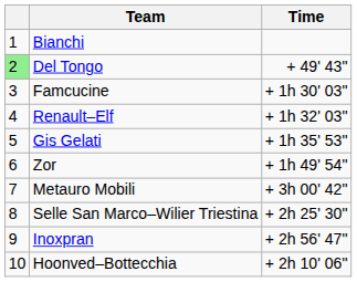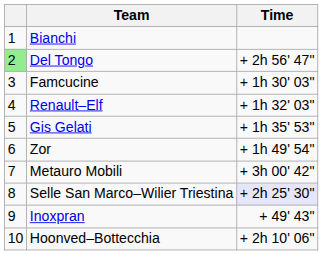Del Tongo | Time: + 49' 43" -> + 2h 56' 47"
Selle San Marco–Wilier Triestina | Time: no background -> lavender background
Inoxpran | Time: + 2h 56' 47" -> + 49' 43"
